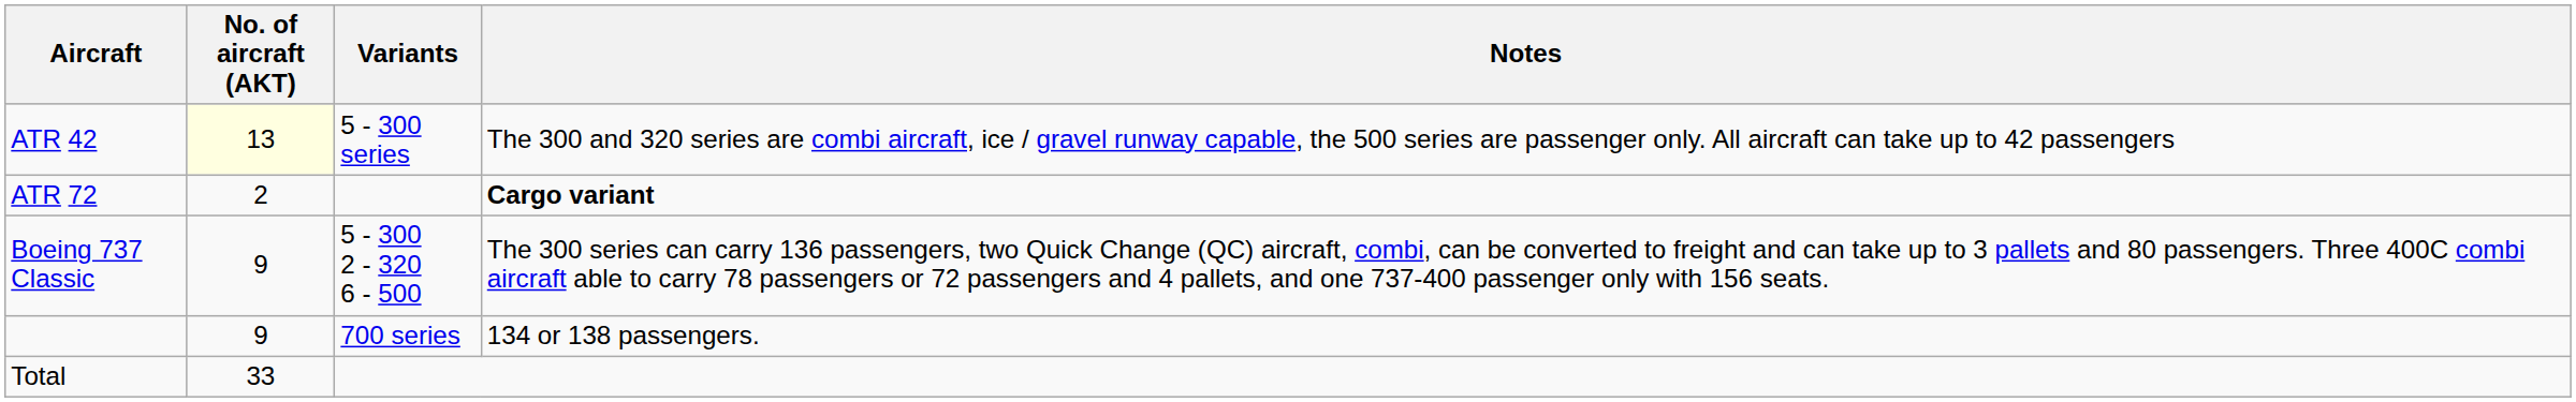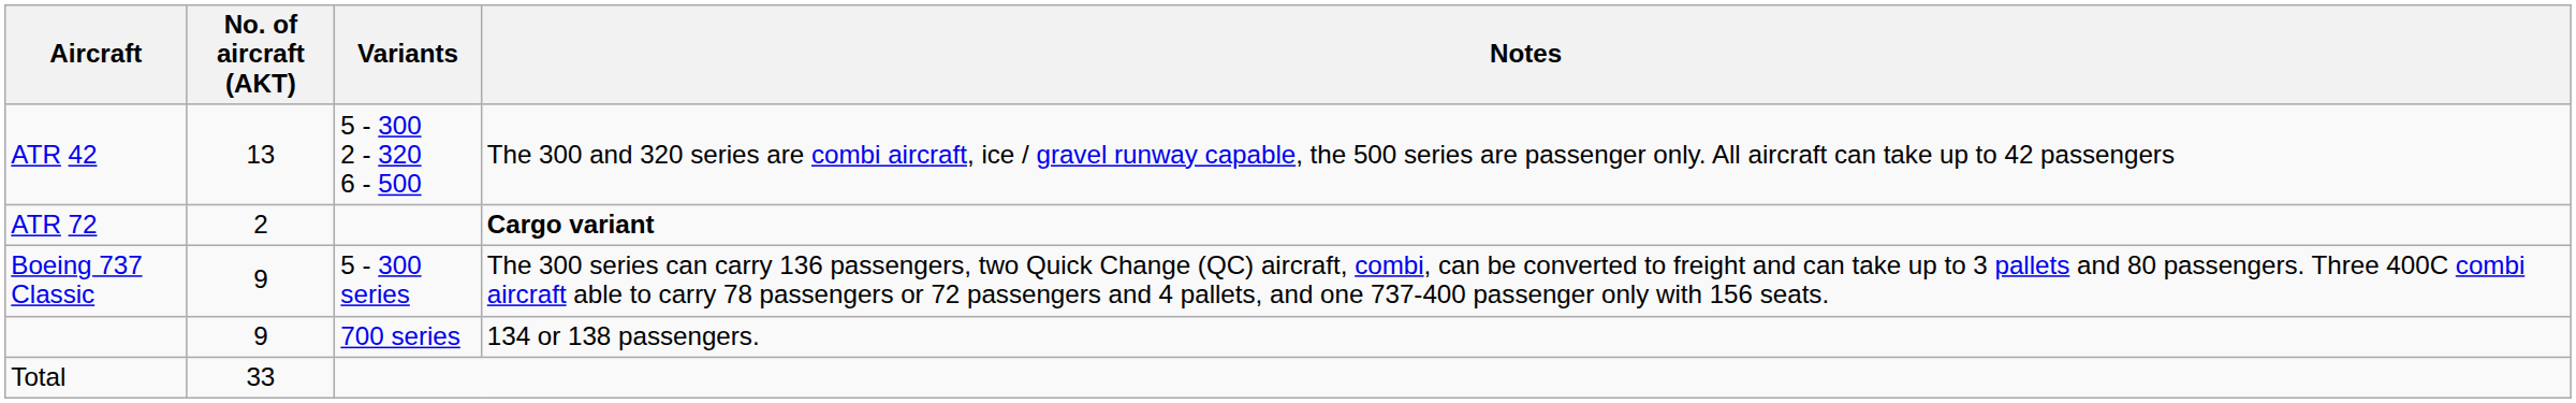ATR 42 | No. of aircraft (AKT): lightyellow background -> no background
ATR 42 | Variants: 5 - 300 series -> 5 - 300 2 - 320 6 - 500
Boeing 737 Classic | Variants: 5 - 300 2 - 320 6 - 500 -> 5 - 300 series
